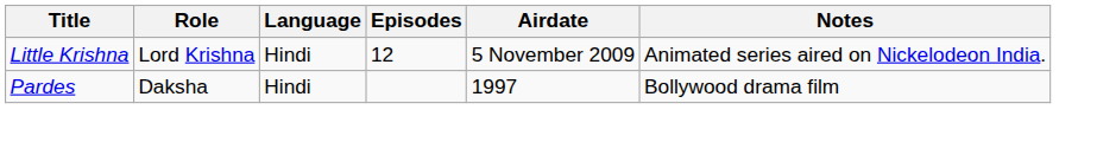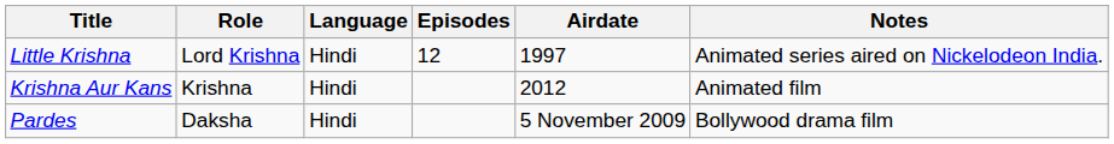Little Krishna | Airdate: 5 November 2009 -> 1997
+ row: Krishna Aur Kans | Krishna | Hindi | 2012 | Animated film
Pardes | Airdate: 1997 -> 5 November 2009
